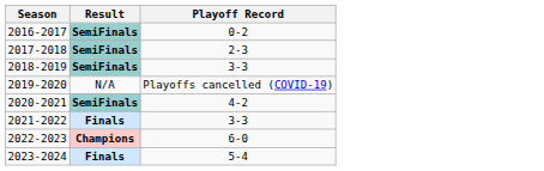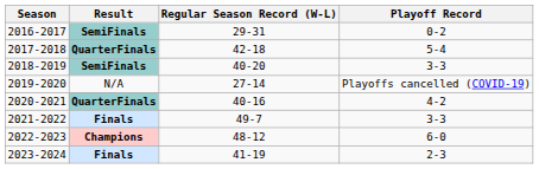+ column: Regular Season Record (W-L) | 29-31 | 42-18 | 40-20 | 27-14 | 40-16 | 49-7 | 48-12 | 41-19
2017-2018 | Result: SemiFinals -> QuarterFinals
2017-2018 | Playoff Record: 2-3 -> 5-4
2020-2021 | Result: SemiFinals -> QuarterFinals
2023-2024 | Playoff Record: 5-4 -> 2-3
